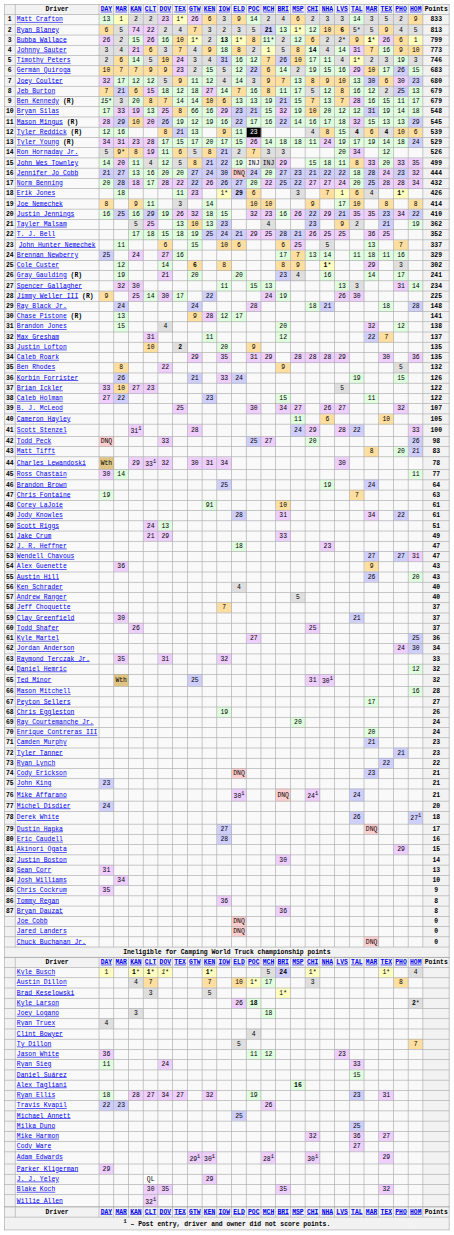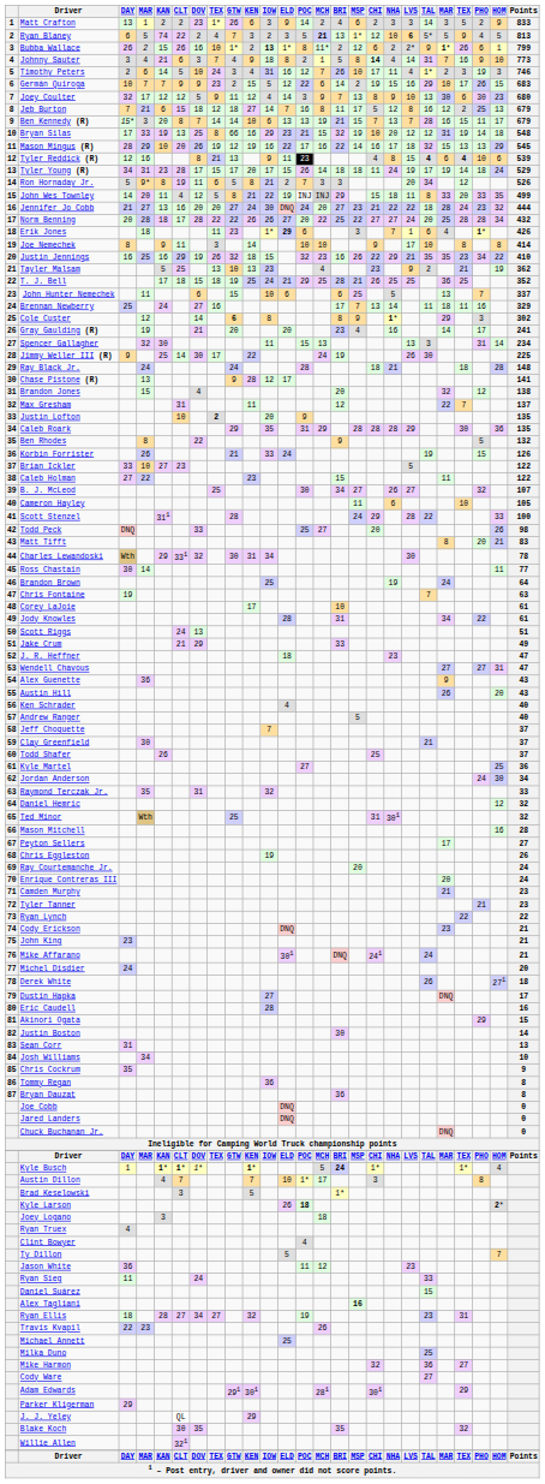Corey LaJoie | KEN: 91 -> 17
